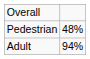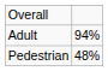rows swapped: Adult <-> Pedestrian
